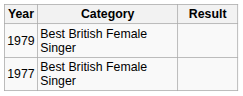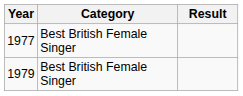rows swapped: 1977 <-> 1979
